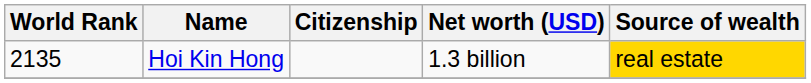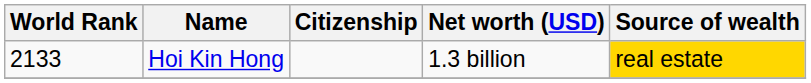Hoi Kin Hong | World Rank: 2135 -> 2133
